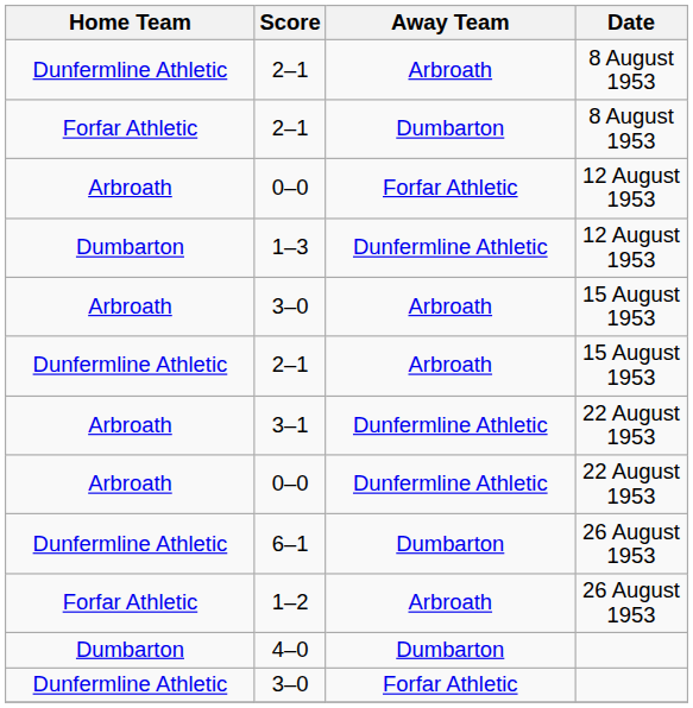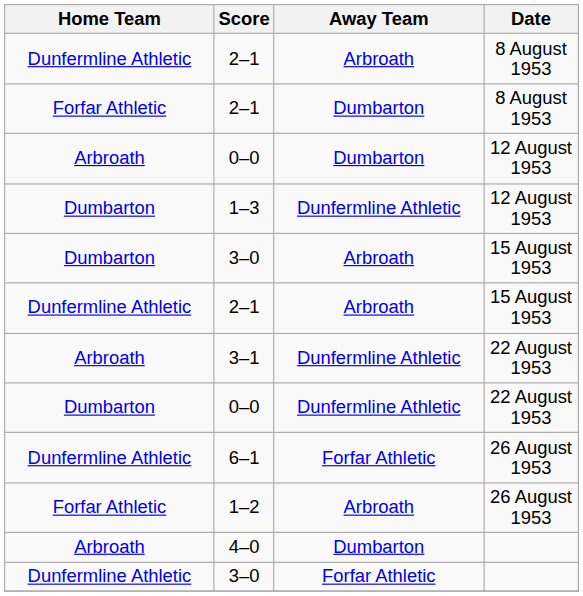0–0 / 12 August 1953 | Away Team: Forfar Athletic -> Dumbarton
3–0 / 15 August 1953 | Home Team: Arbroath -> Dumbarton
0–0 / 22 August 1953 | Home Team: Arbroath -> Dumbarton
6–1 | Away Team: Dumbarton -> Forfar Athletic
4–0 | Home Team: Dumbarton -> Arbroath
